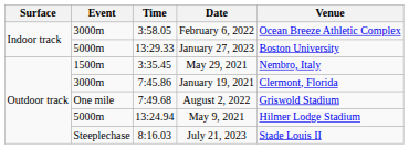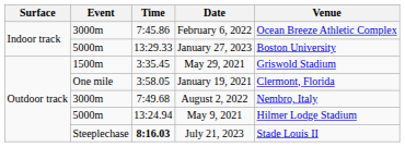February 6, 2022 | Time: 3:58.05 -> 7:45.86
May 29, 2021 | Venue: Nembro, Italy -> Griswold Stadium
January 19, 2021 | Event: 3000m -> One mile
January 19, 2021 | Time: 7:45.86 -> 3:58.05
August 2, 2022 | Event: One mile -> 3000m
August 2, 2022 | Venue: Griswold Stadium -> Nembro, Italy
July 21, 2023 | Time: normal -> bold
